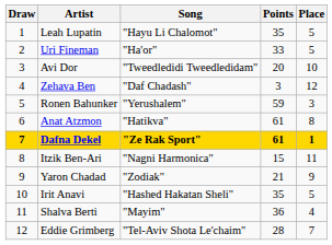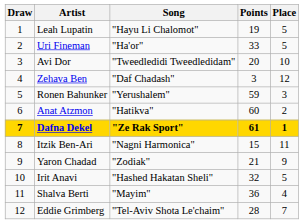Leah Lupatin | Points: 35 -> 19
Anat Atzmon | Points: 61 -> 60
Anat Atzmon | Place: 8 -> 2
Irit Anavi | Points: 35 -> 32
